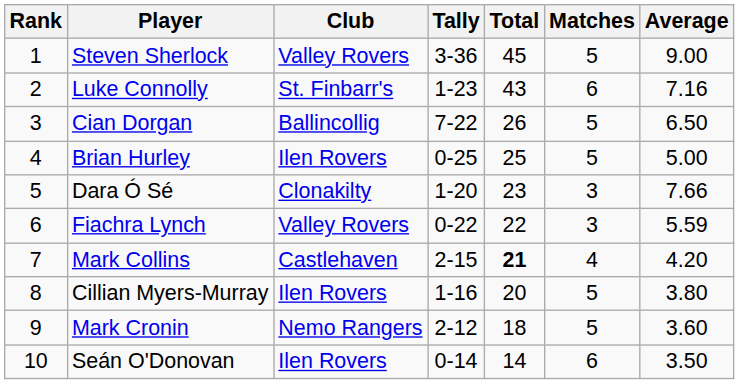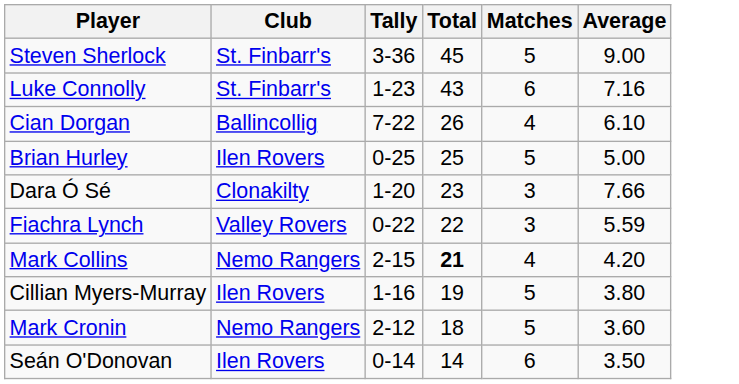- column: Rank | 1 | 2 | 3 | 4 | 5 | 6 | 7 | 8 | 9 | 10
Steven Sherlock | Club: Valley Rovers -> St. Finbarr's
Cian Dorgan | Matches: 5 -> 4
Cian Dorgan | Average: 6.50 -> 6.10
Mark Collins | Club: Castlehaven -> Nemo Rangers
Cillian Myers-Murray | Total: 20 -> 19
